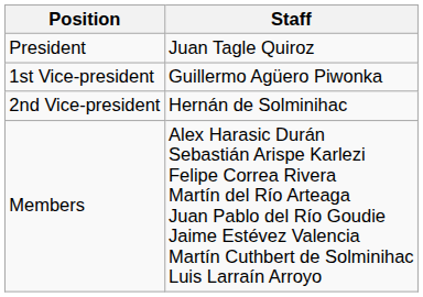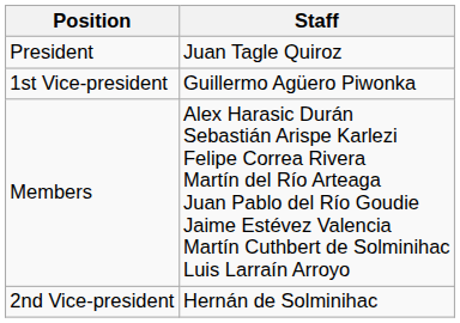rows swapped: 2nd Vice-president <-> Members
